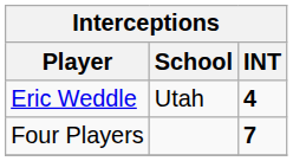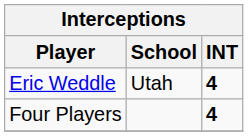Four Players | INT: 7 -> 4
